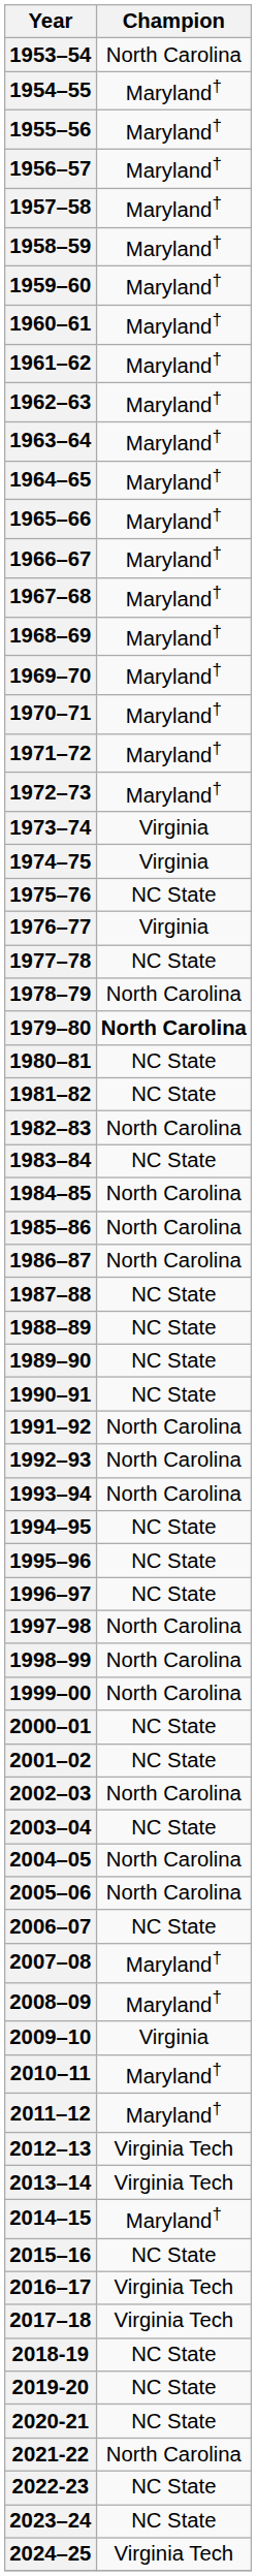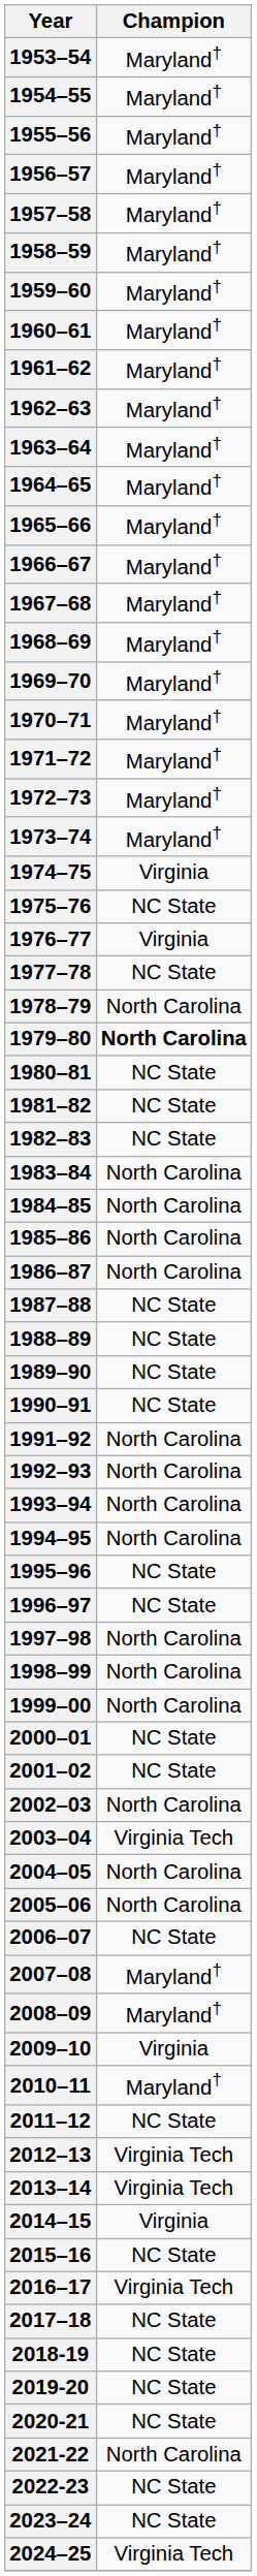1953–54 | Champion: North Carolina -> Maryland†
1973–74 | Champion: Virginia -> Maryland†
1982–83 | Champion: North Carolina -> NC State
1983–84 | Champion: NC State -> North Carolina
1994–95 | Champion: NC State -> North Carolina
2003–04 | Champion: NC State -> Virginia Tech
2011–12 | Champion: Maryland† -> NC State
2014–15 | Champion: Maryland† -> Virginia
2017–18 | Champion: Virginia Tech -> NC State
